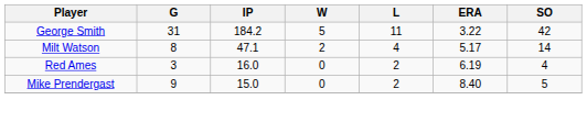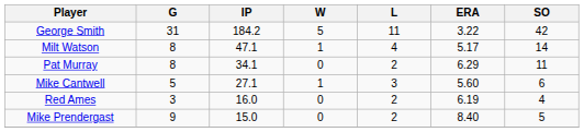Milt Watson | W: 2 -> 1
+ row: Pat Murray | 8 | 34.1 | 0 | 2 | 6.29 | 11
+ row: Mike Cantwell | 5 | 27.1 | 1 | 3 | 5.60 | 6
